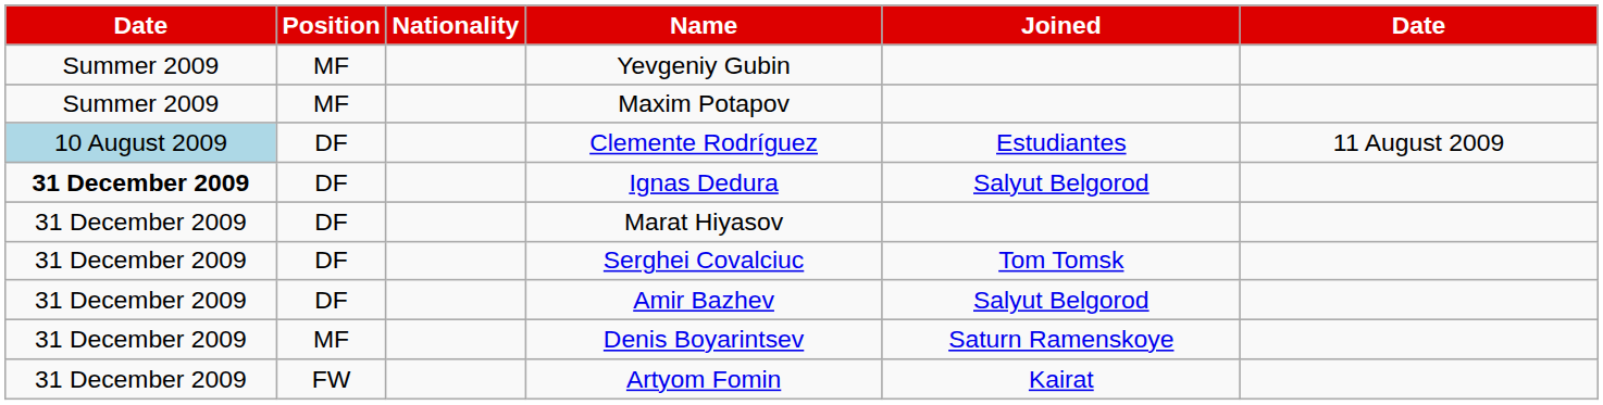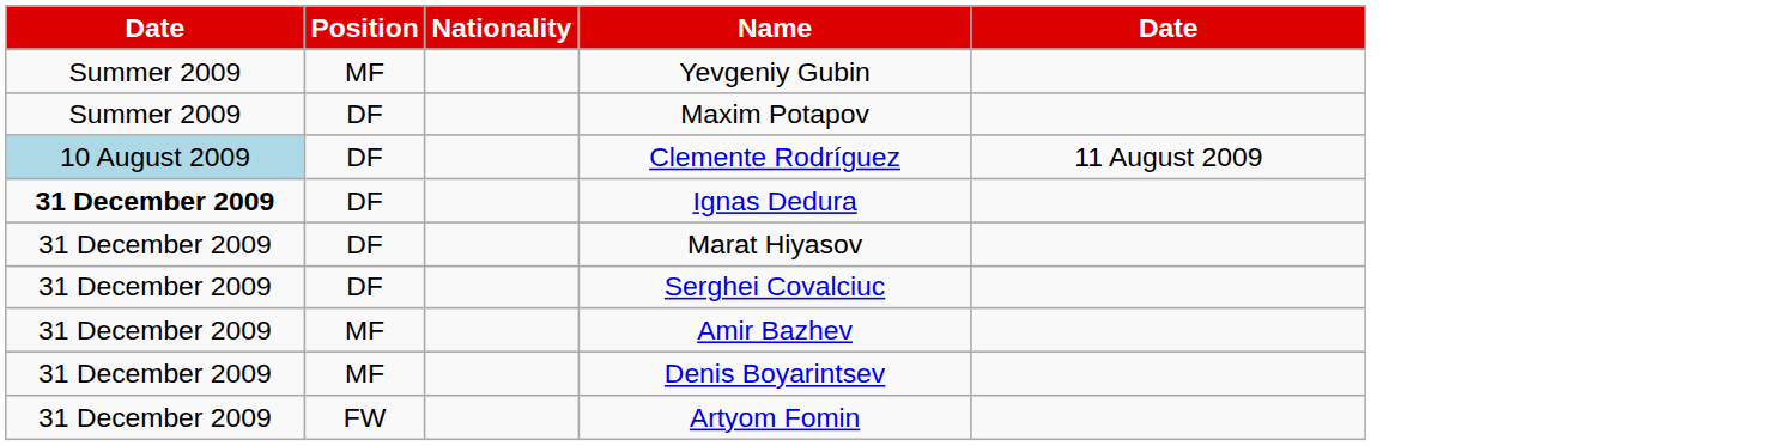- column: Joined | Estudiantes | Salyut Belgorod | Tom Tomsk | Salyut Belgorod | Saturn Ramenskoye | Kairat
Maxim Potapov | Position: MF -> DF
Amir Bazhev | Position: DF -> MF
